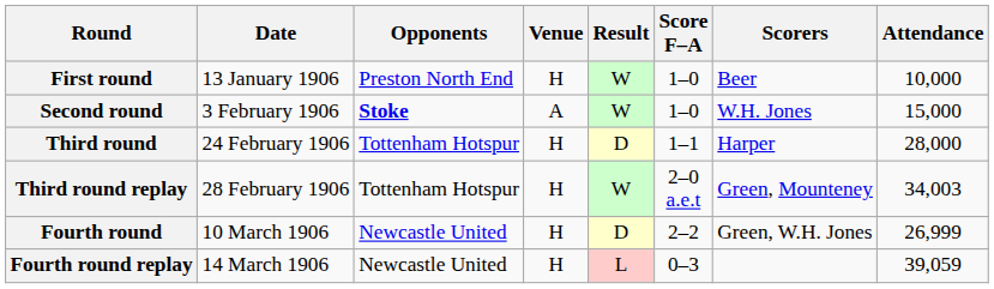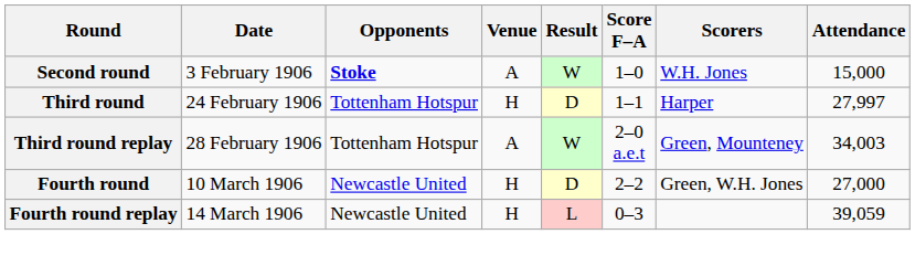- row: First round | 13 January 1906 | Preston North End | H | W | 1–0 | Beer | 10,000
Third round | Attendance: 28,000 -> 27,997
Third round replay | Venue: H -> A
Fourth round | Attendance: 26,999 -> 27,000
